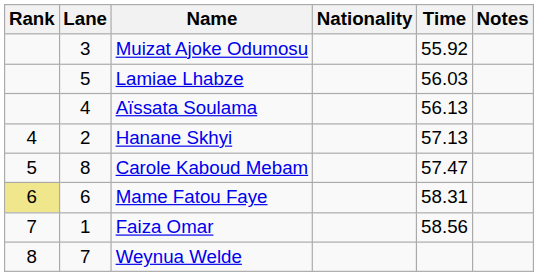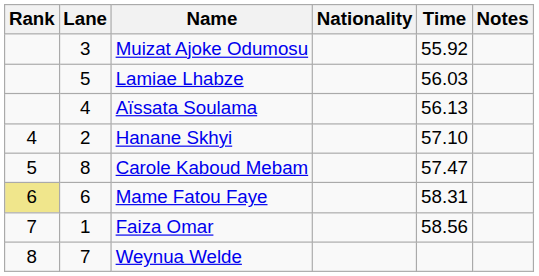Hanane Skhyi | Time: 57.13 -> 57.10
